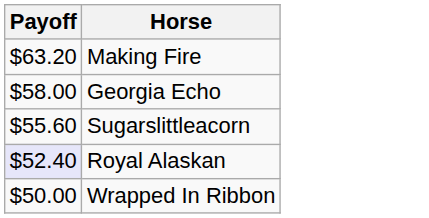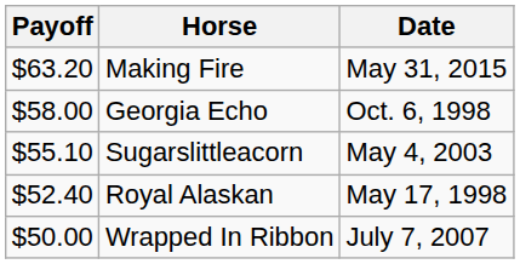+ column: Date | May 31, 2015 | Oct. 6, 1998 | May 4, 2003 | May 17, 1998 | July 7, 2007
Sugarslittleacorn | Payoff: $55.60 -> $55.10
Royal Alaskan | Payoff: lavender background -> no background
